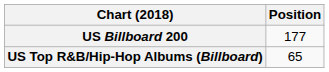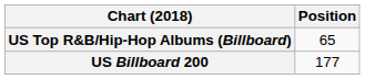rows swapped: US Billboard 200 <-> US Top R&B/Hip-Hop Albums (Billboard)
